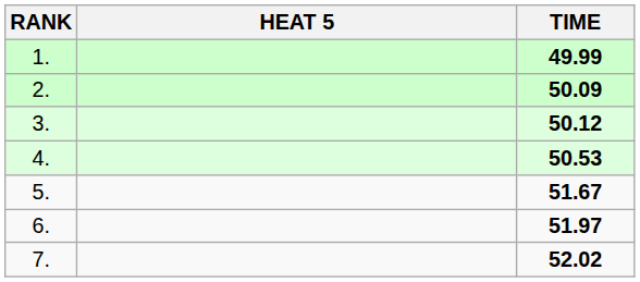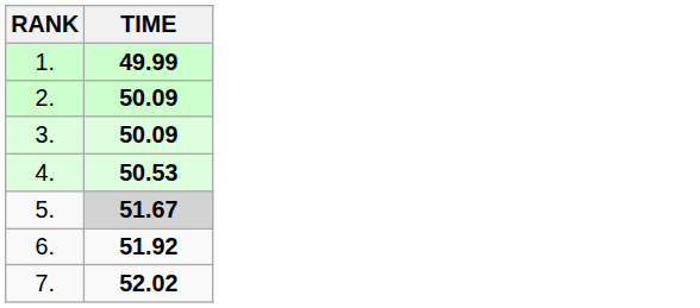- column: HEAT 5
3. | TIME: 50.12 -> 50.09
5. | TIME: no background -> lightgrey background
6. | TIME: 51.97 -> 51.92
